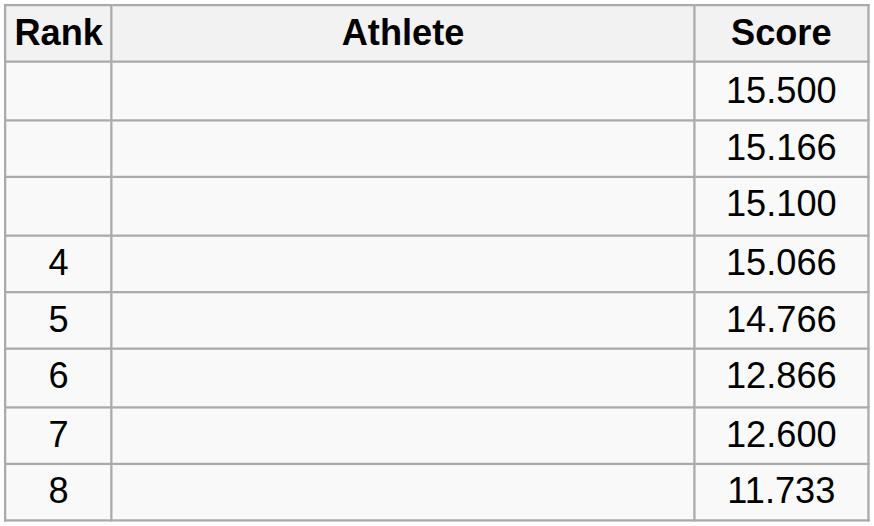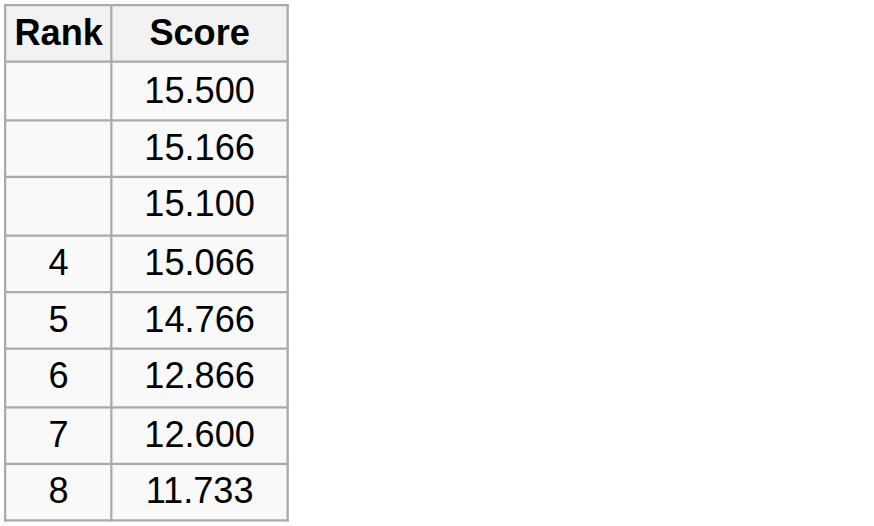- column: Athlete
